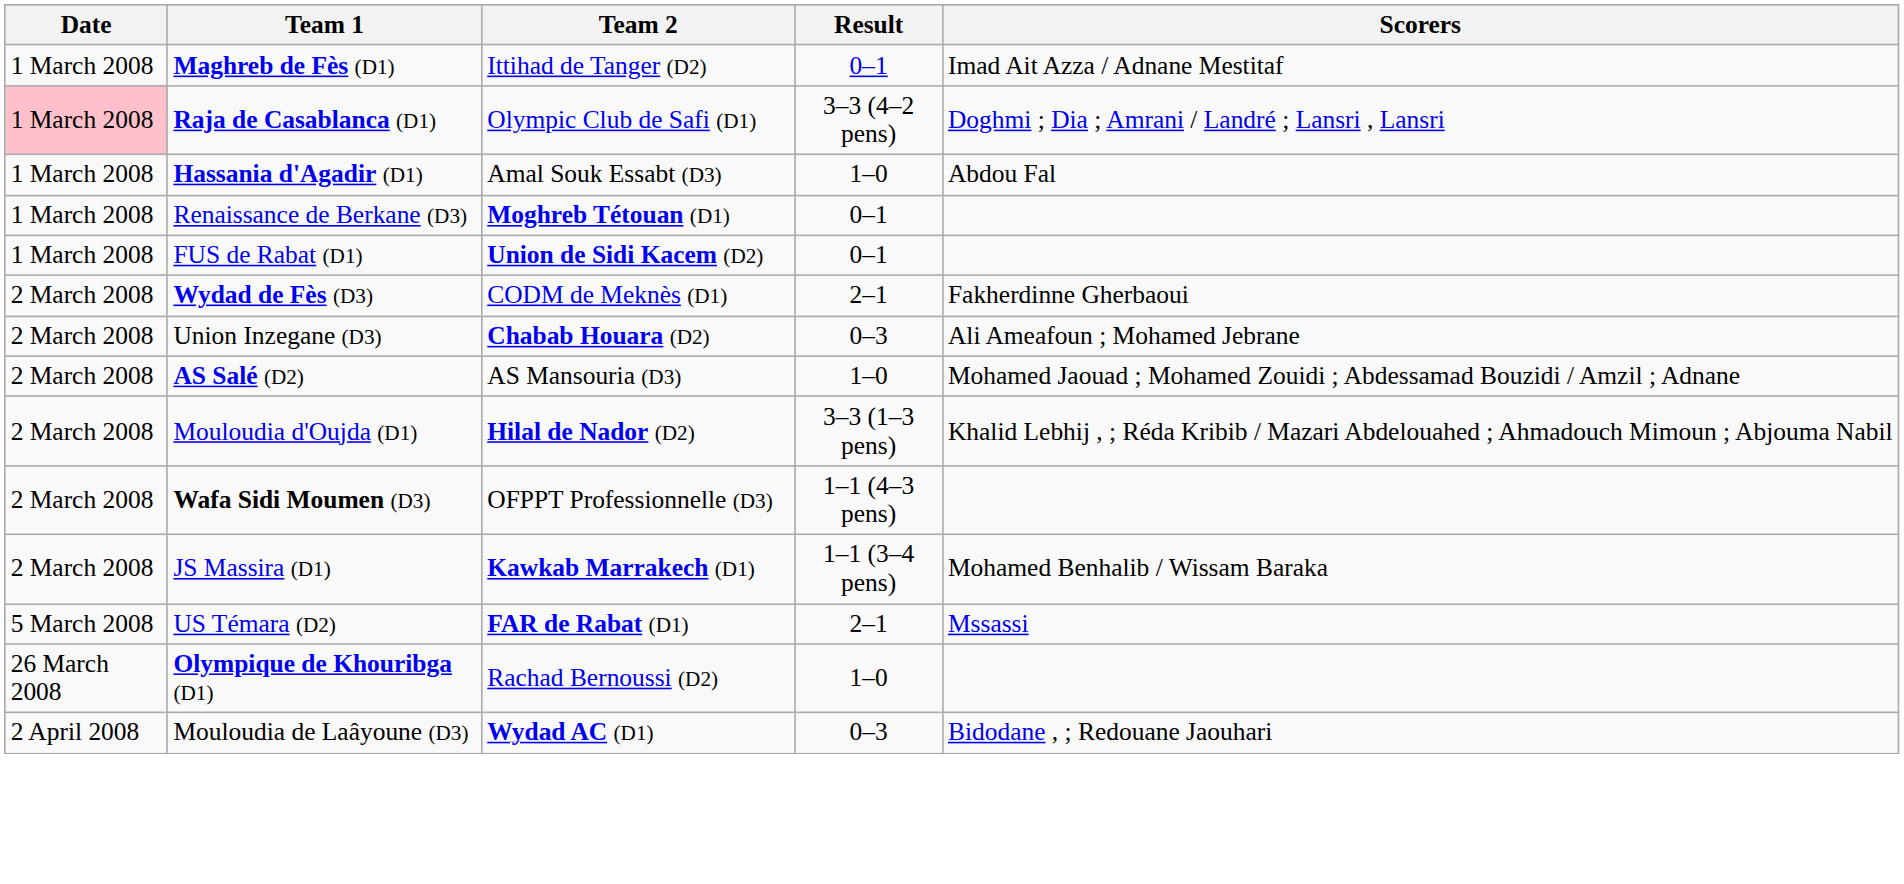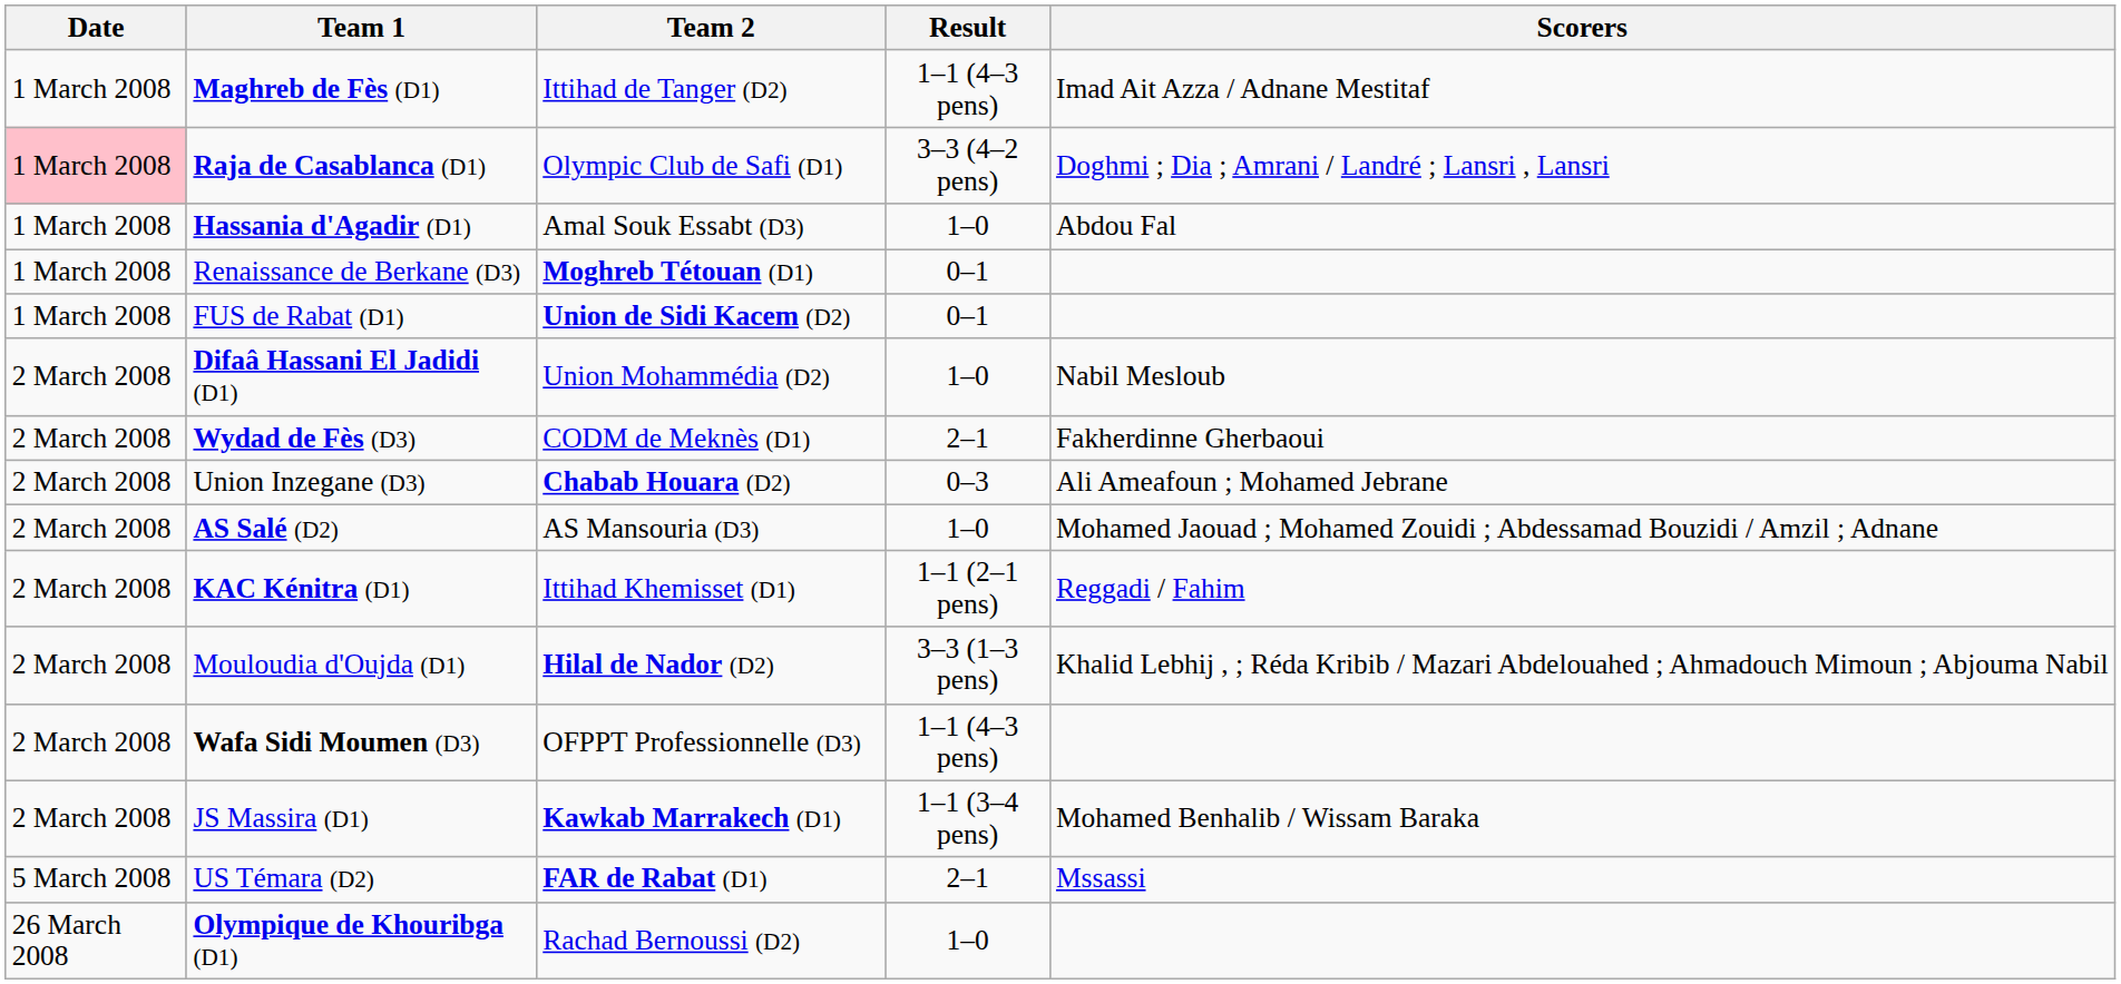Maghreb de Fès (D1) | Result: 0–1 -> 1–1 (4–3 pens)
+ row: 2 March 2008 | Difaâ Hassani El Jadidi (D1) | Union Mohammédia (D2) | 1–0 | Nabil Mesloub
+ row: 2 March 2008 | KAC Kénitra (D1) | Ittihad Khemisset (D1) | 1–1 (2–1 pens) | Reggadi / Fahim
- row: 2 April 2008 | Mouloudia de Laâyoune (D3) | Wydad AC (D1) | 0–3 | Bidodane , ; Redouane Jaouhari
